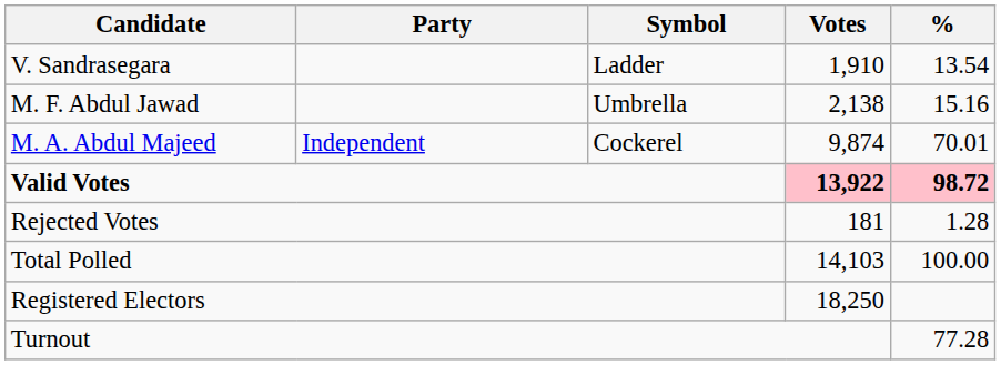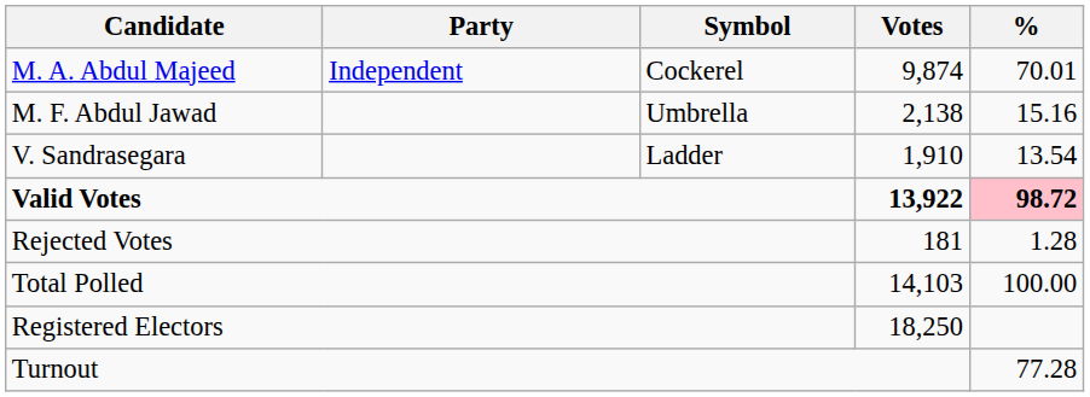rows swapped: M. A. Abdul Majeed <-> V. Sandrasegara
Valid Votes | Votes: pink background -> no background
